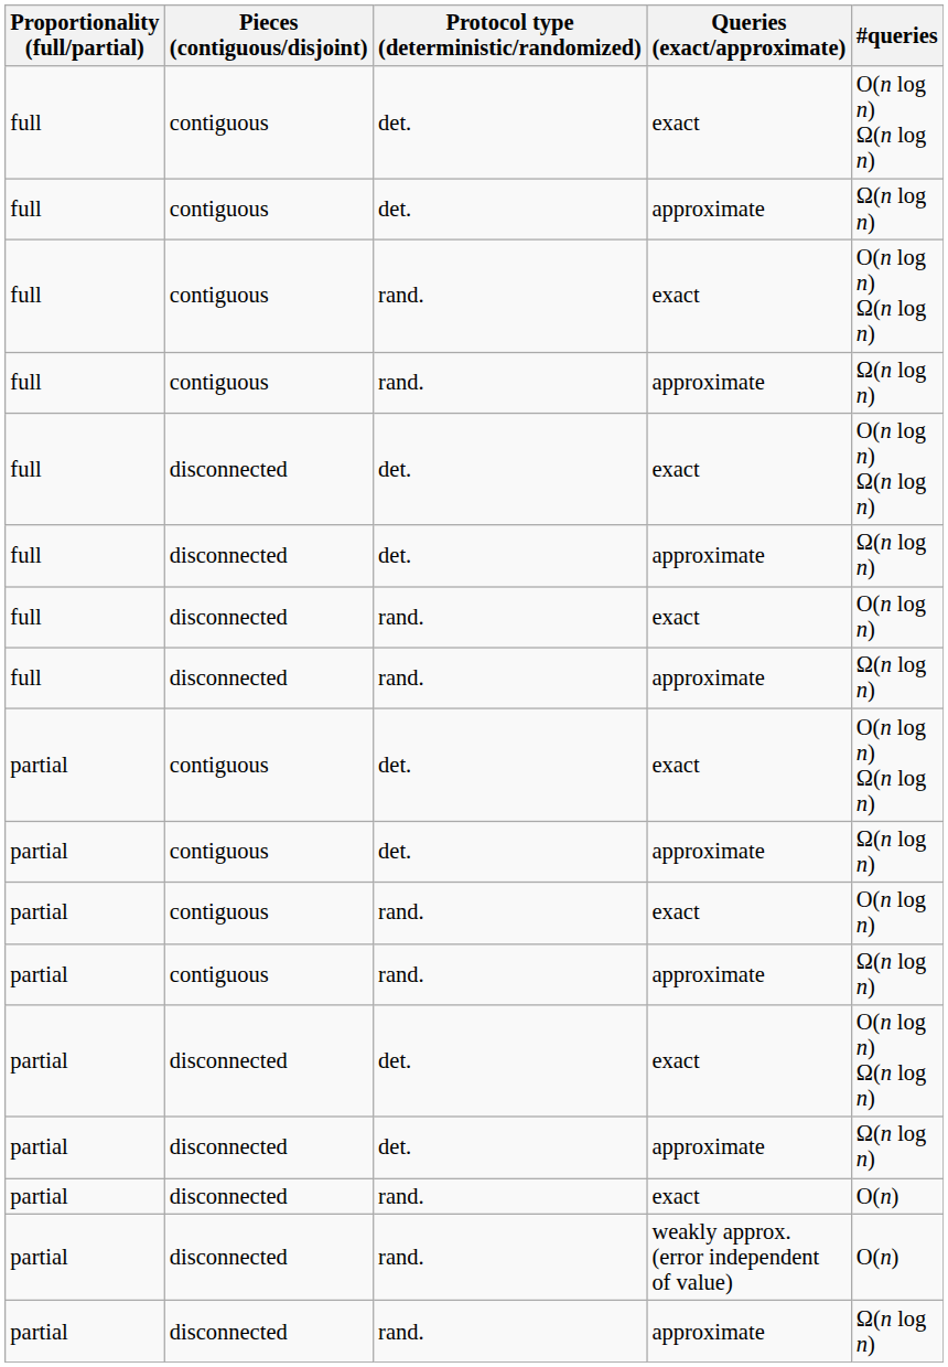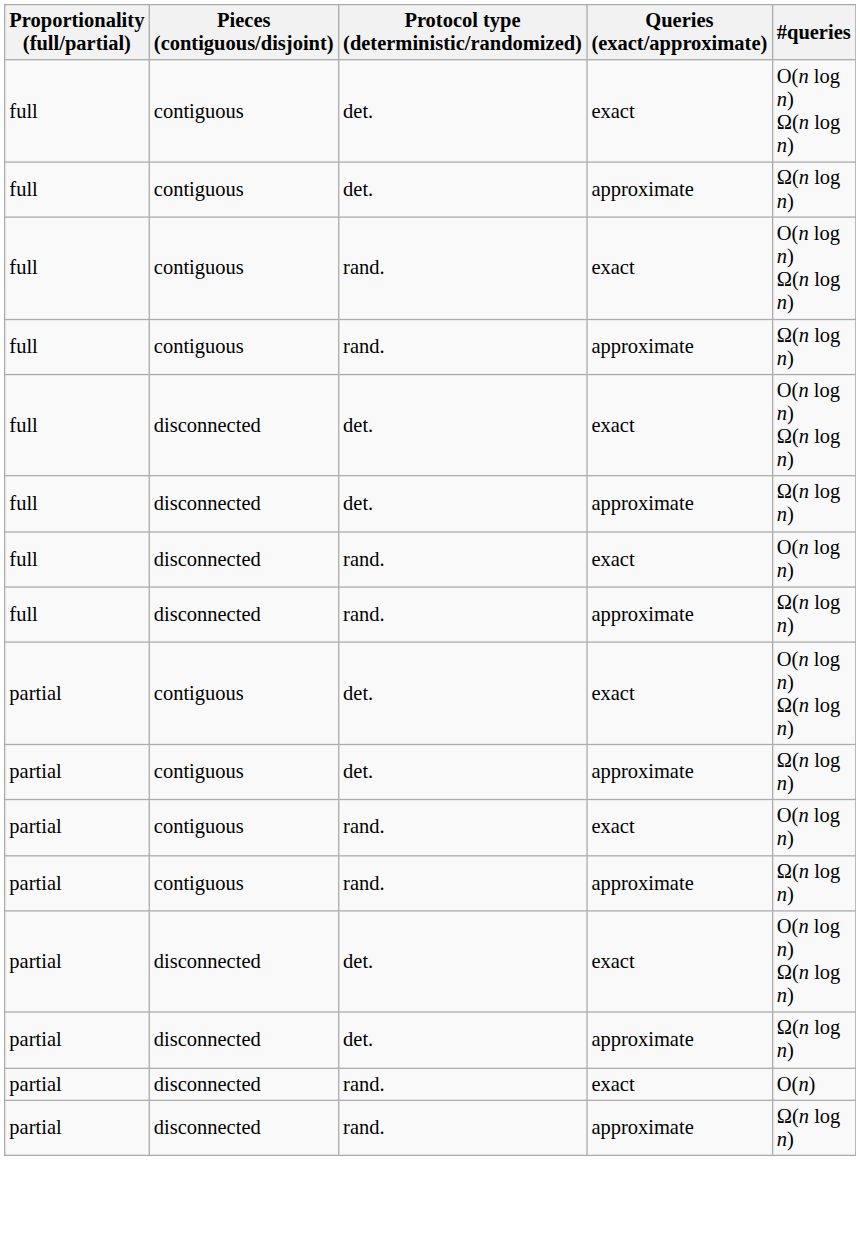- row: partial | disconnected | rand. | weakly approx. (error independent of value) | O(n)
